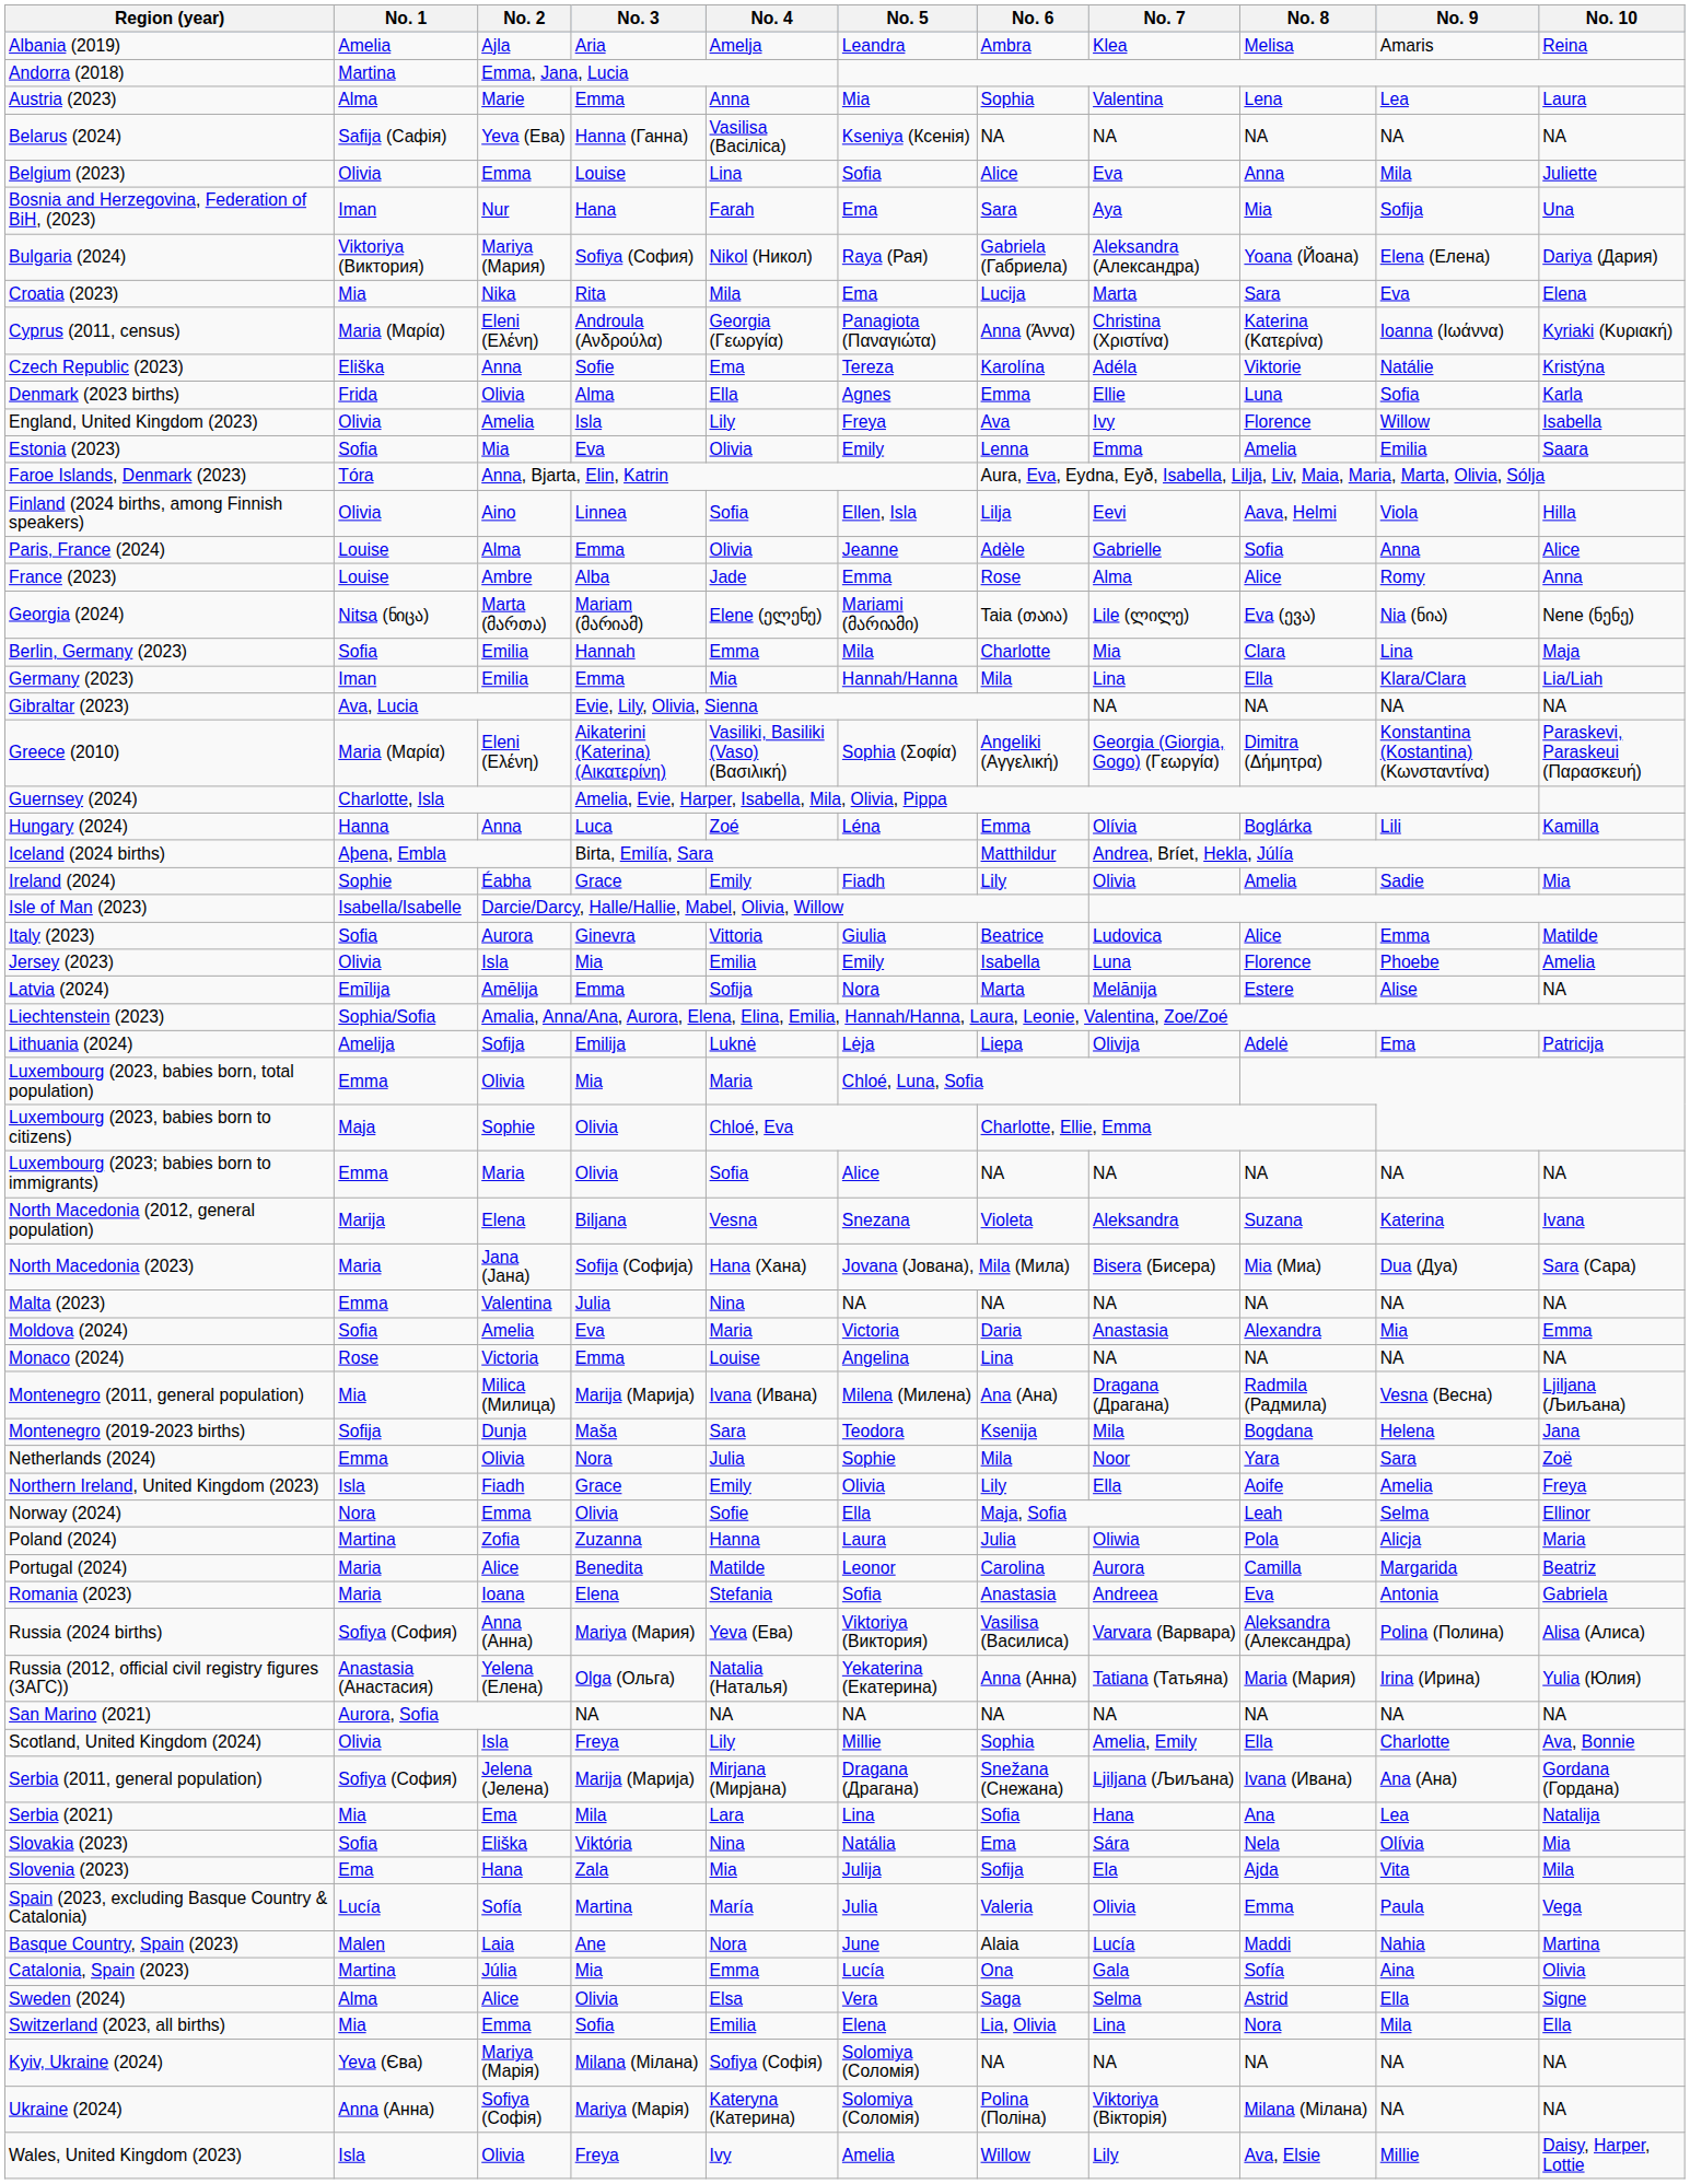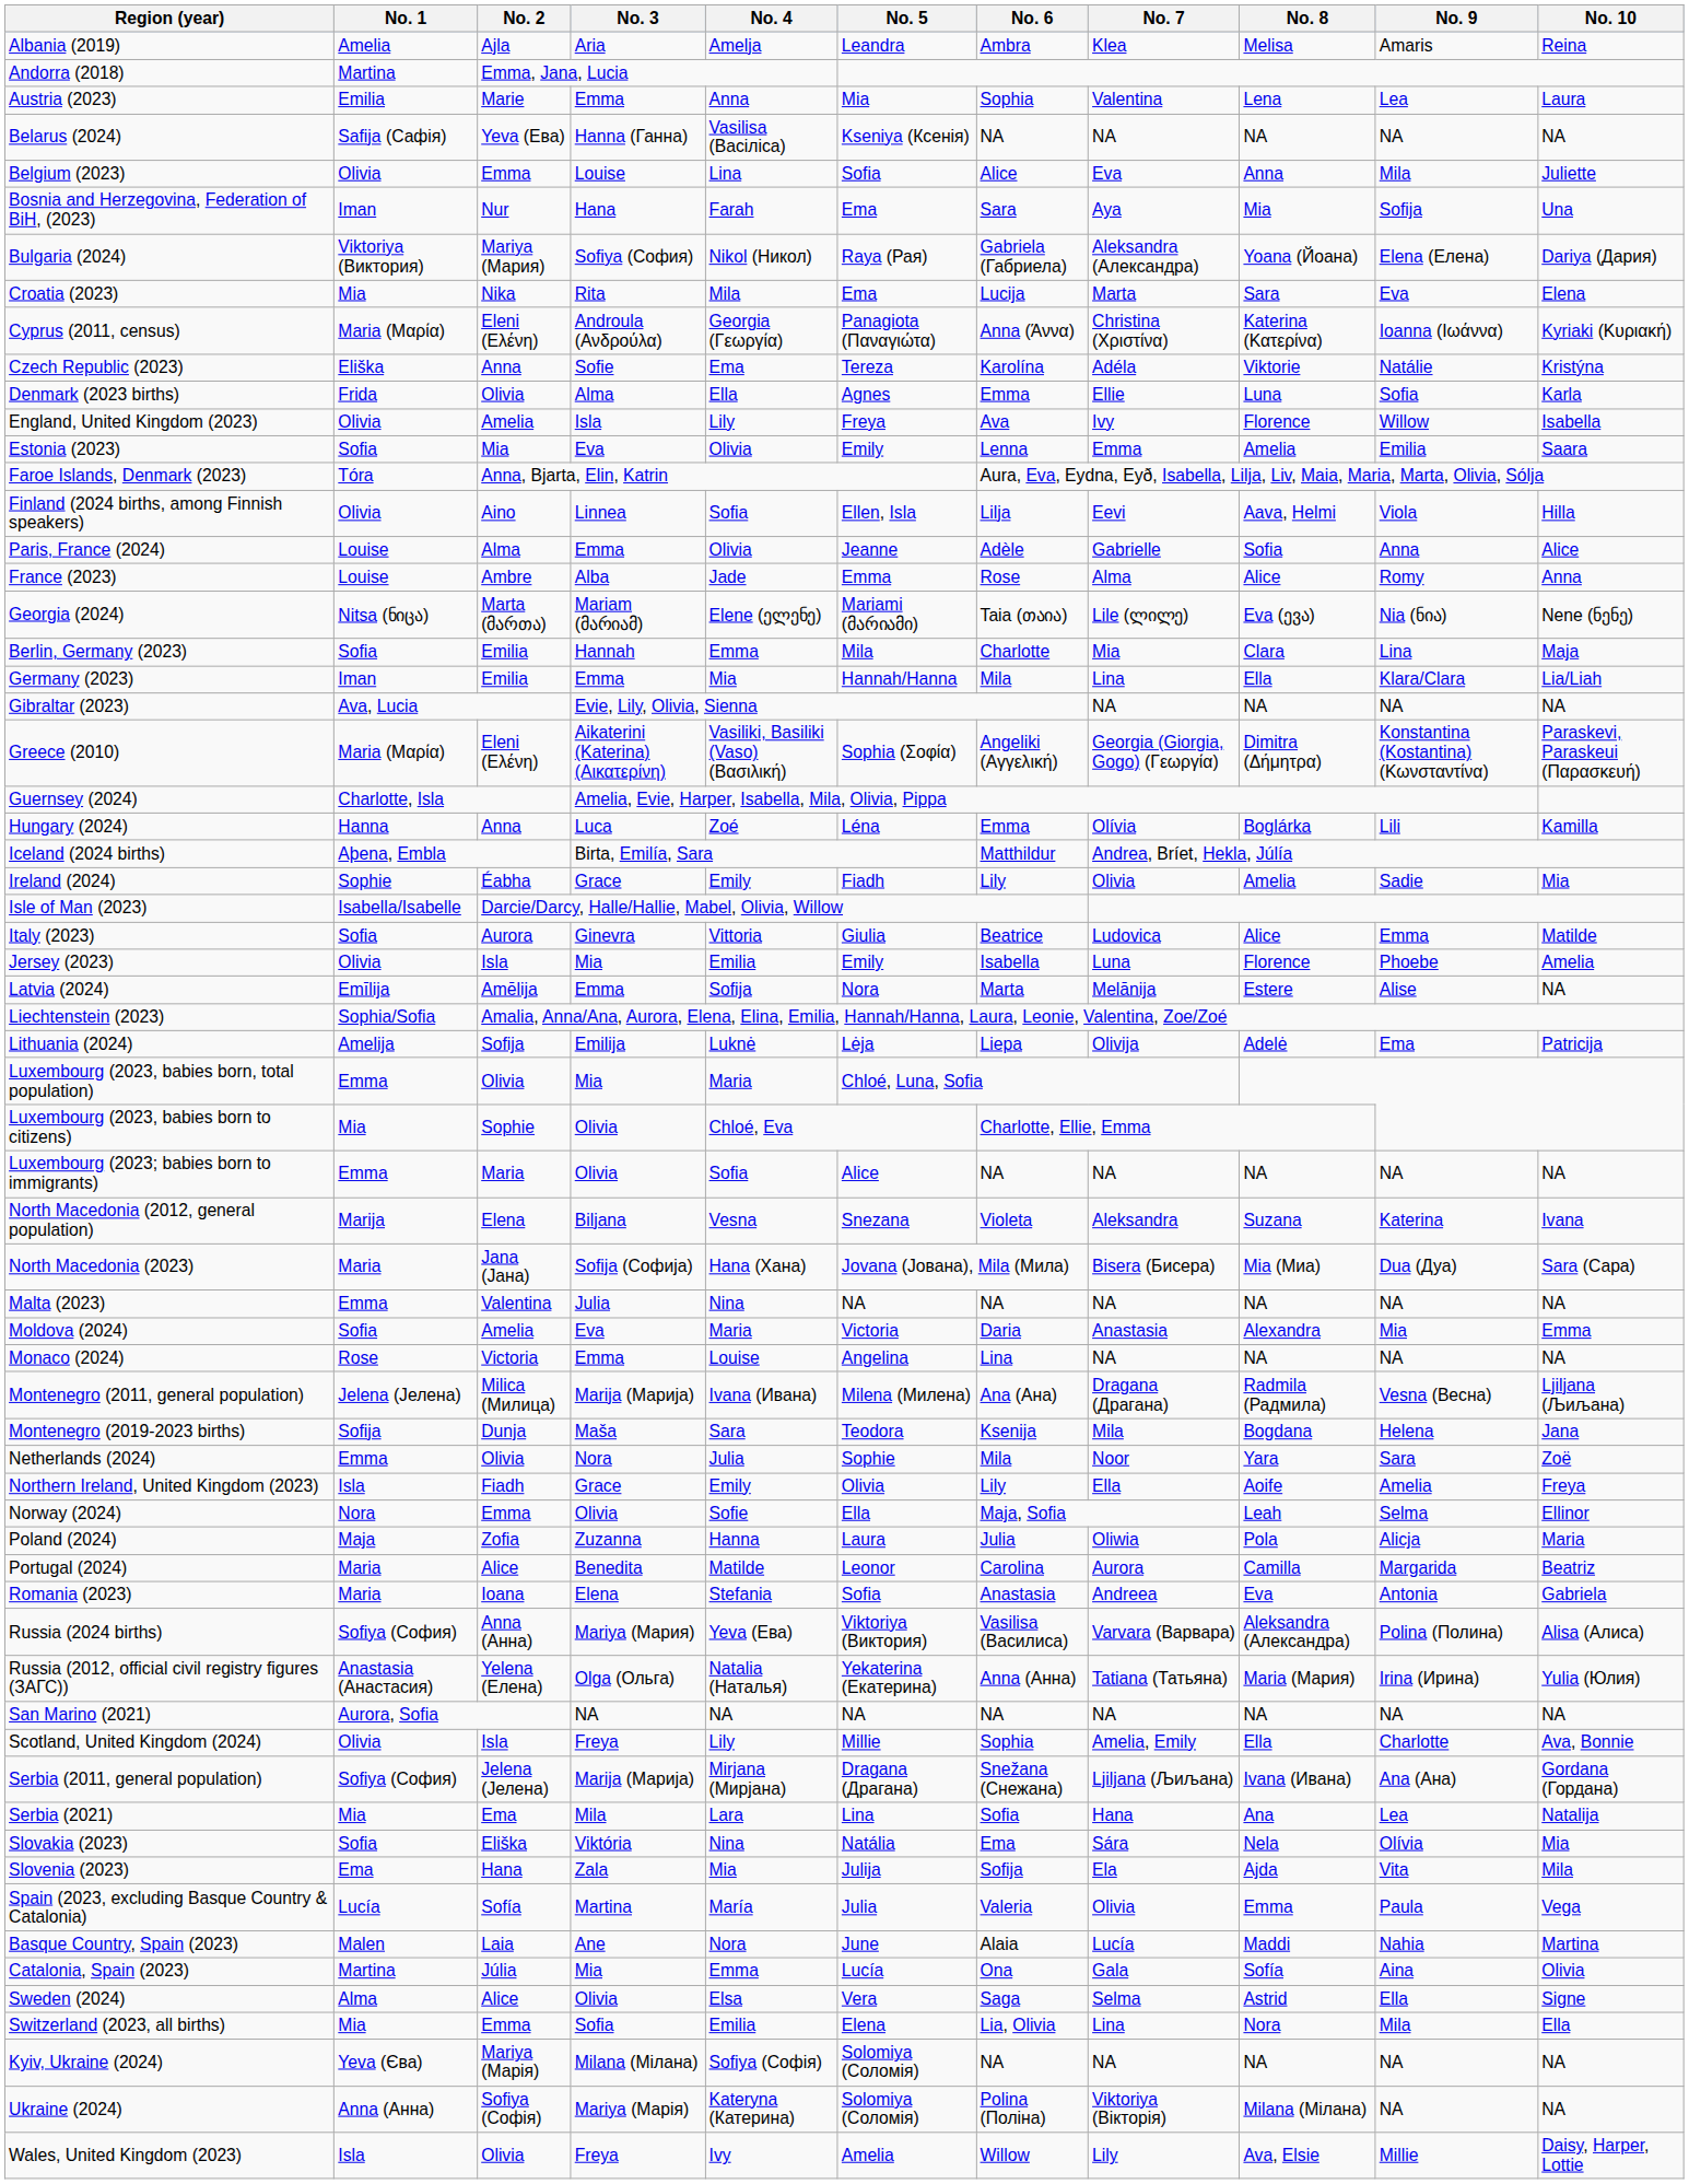Austria (2023) | No. 1: Alma -> Emilia
Luxembourg (2023, babies born to citizens) | No. 1: Maja -> Mia
Montenegro (2011, general population) | No. 1: Mia -> Jelena (Јелена)
Poland (2024) | No. 1: Martina -> Maja
